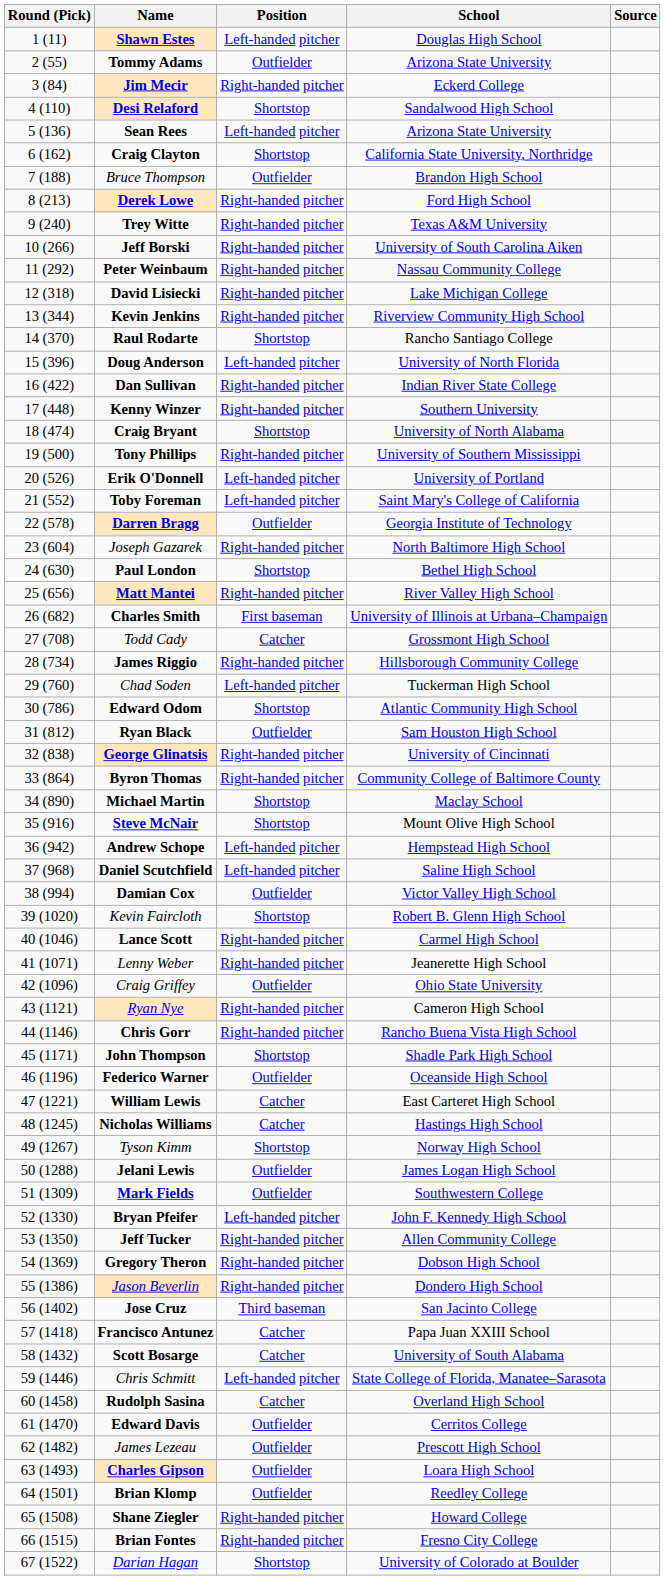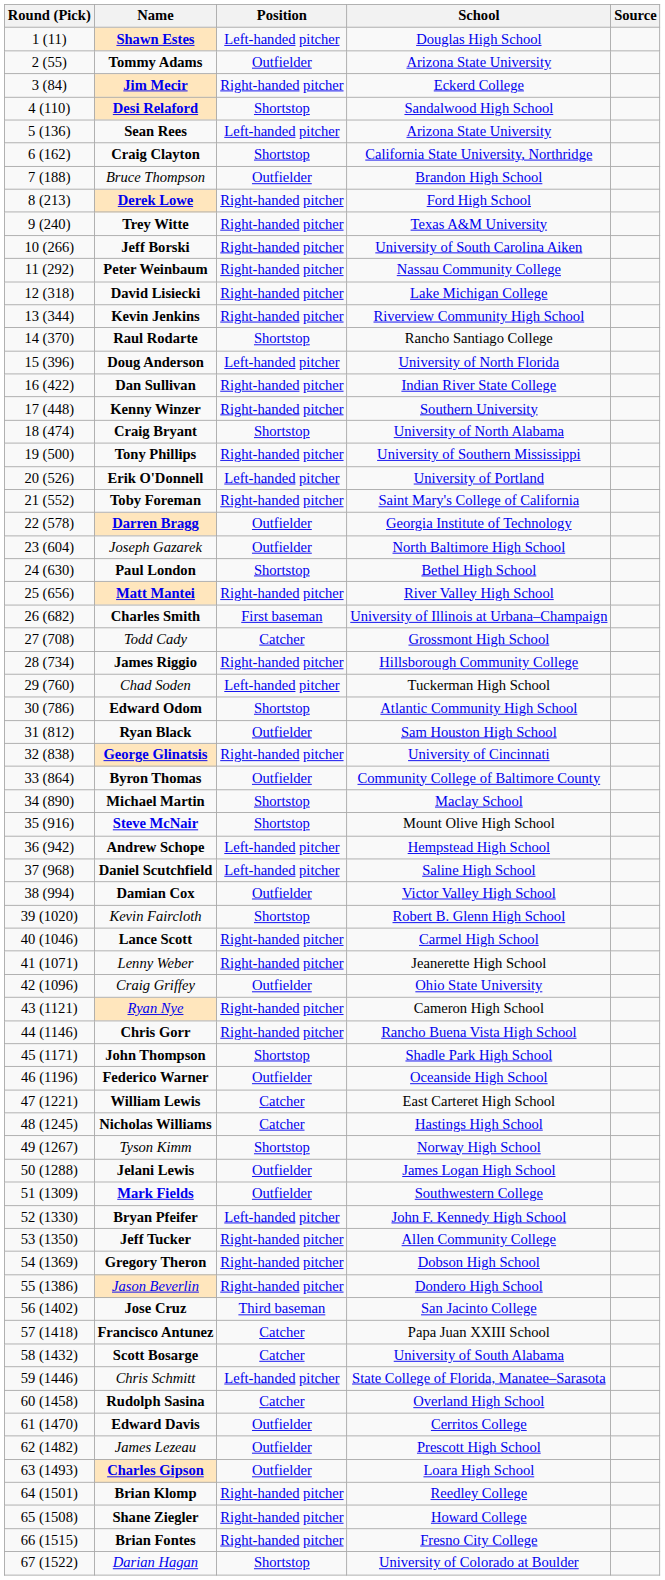Toby Foreman | Position: Left-handed pitcher -> Right-handed pitcher
Joseph Gazarek | Position: Right-handed pitcher -> Outfielder
Byron Thomas | Position: Right-handed pitcher -> Outfielder
Brian Klomp | Position: Outfielder -> Right-handed pitcher
